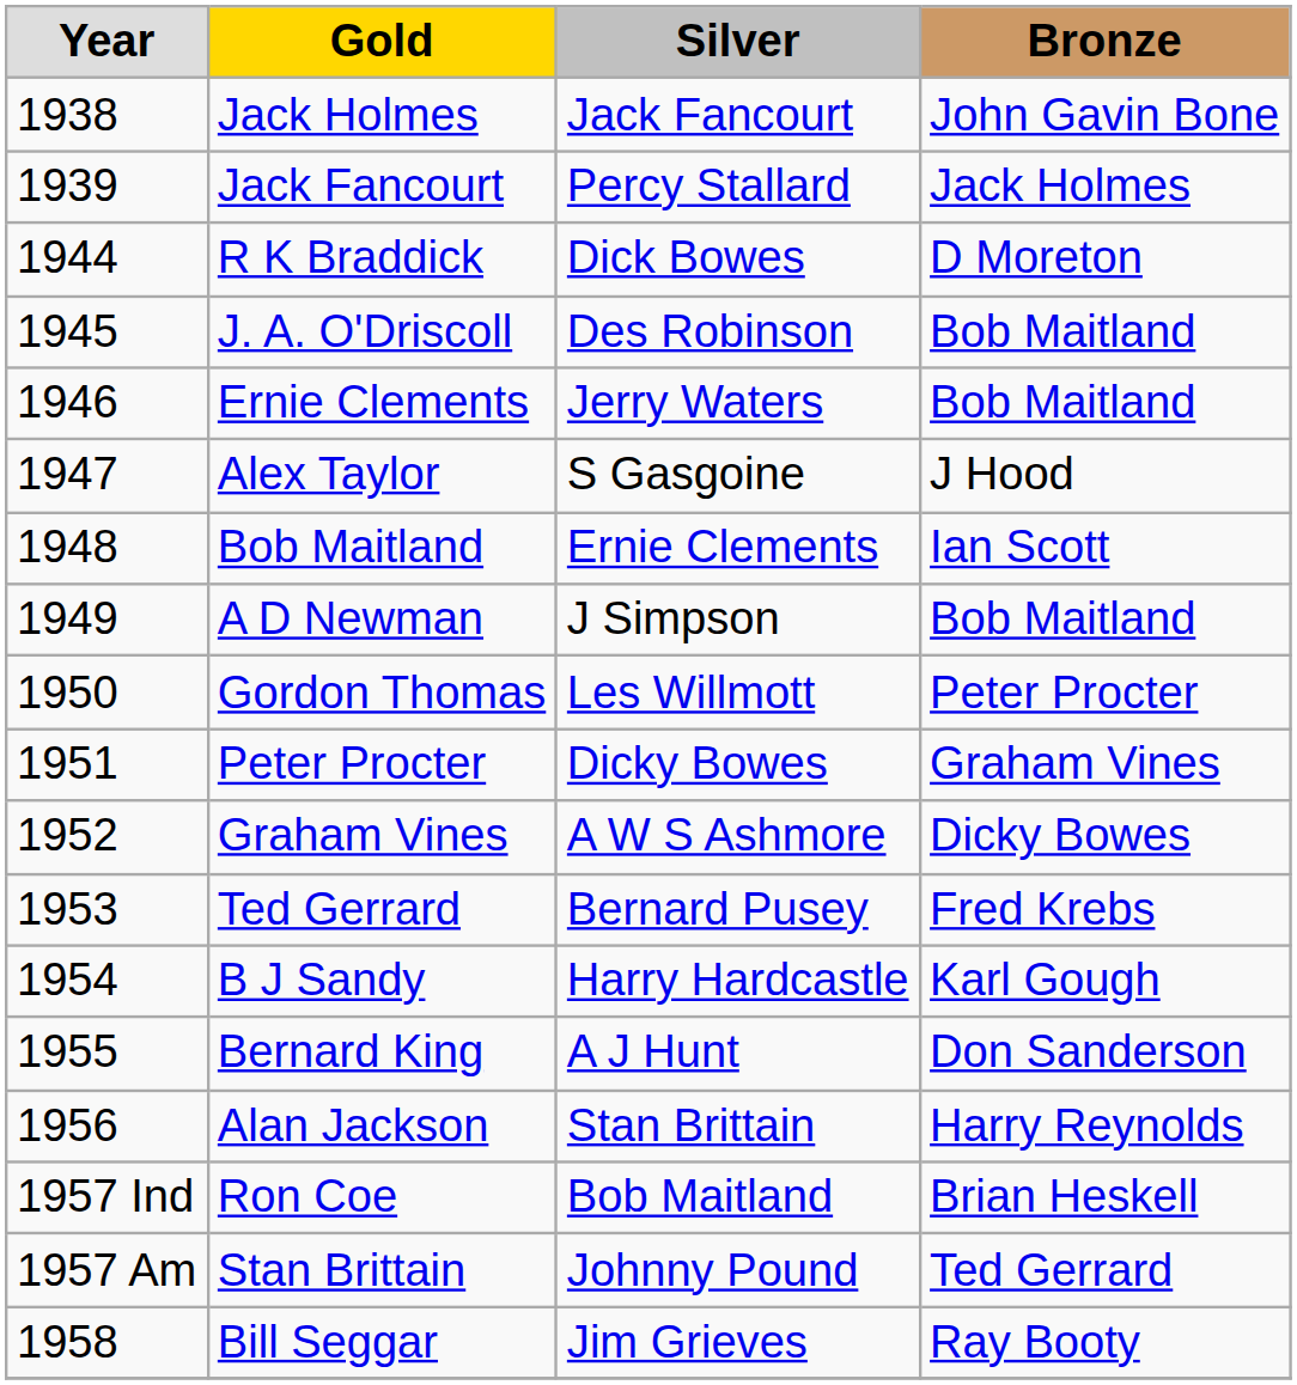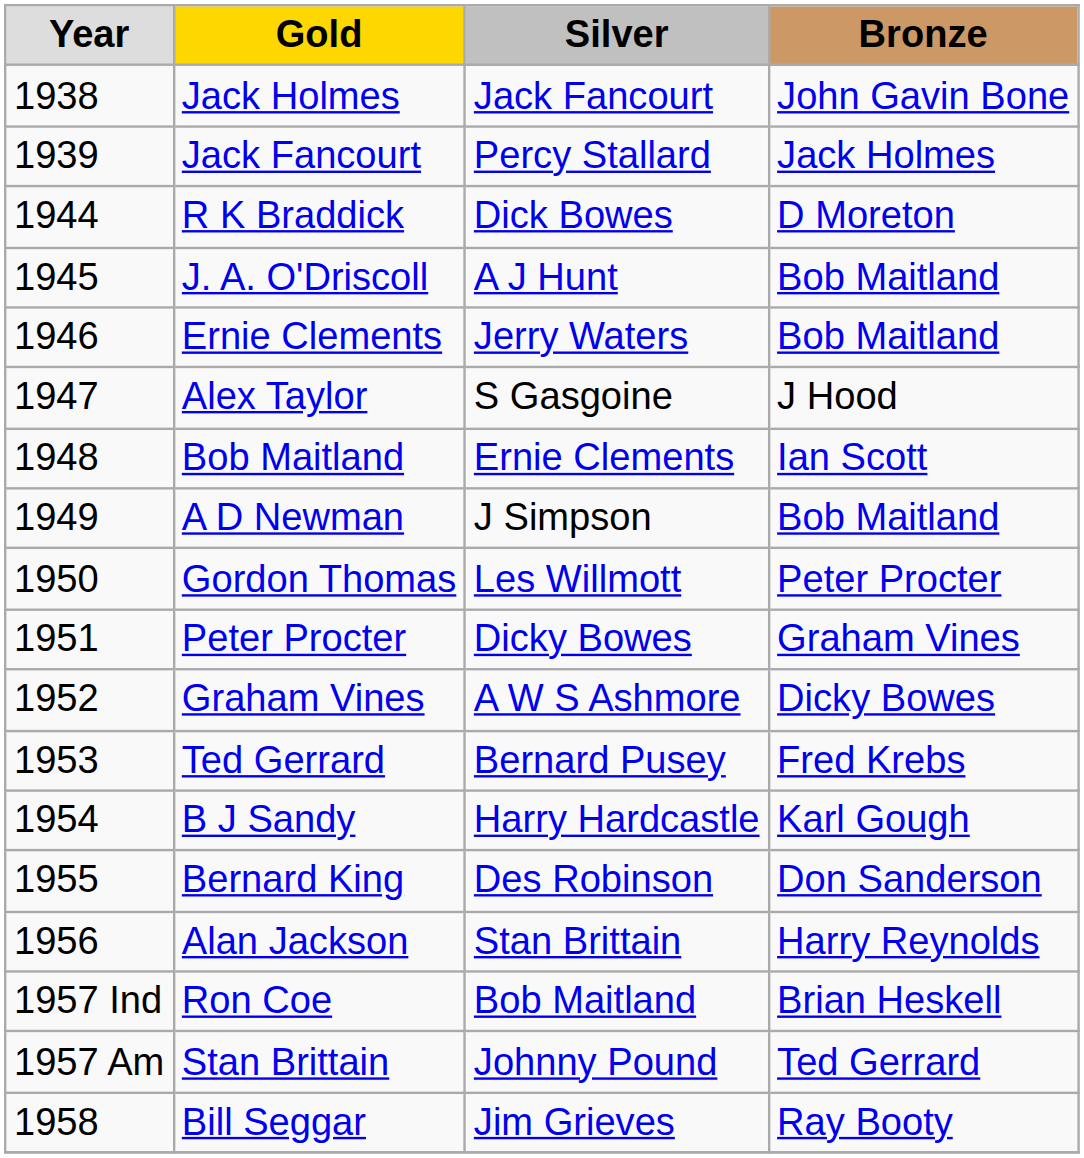J. A. O'Driscoll | column 3: Des Robinson -> A J Hunt
Bernard King | column 3: A J Hunt -> Des Robinson
